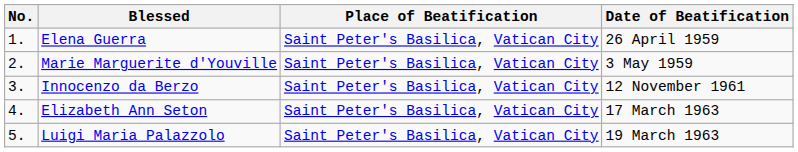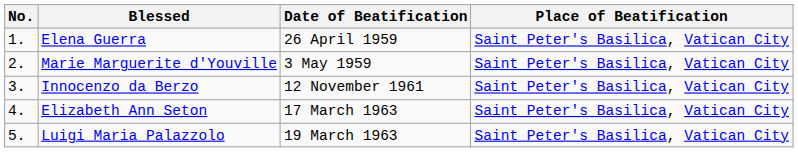columns swapped: Date of Beatification <-> Place of Beatification
